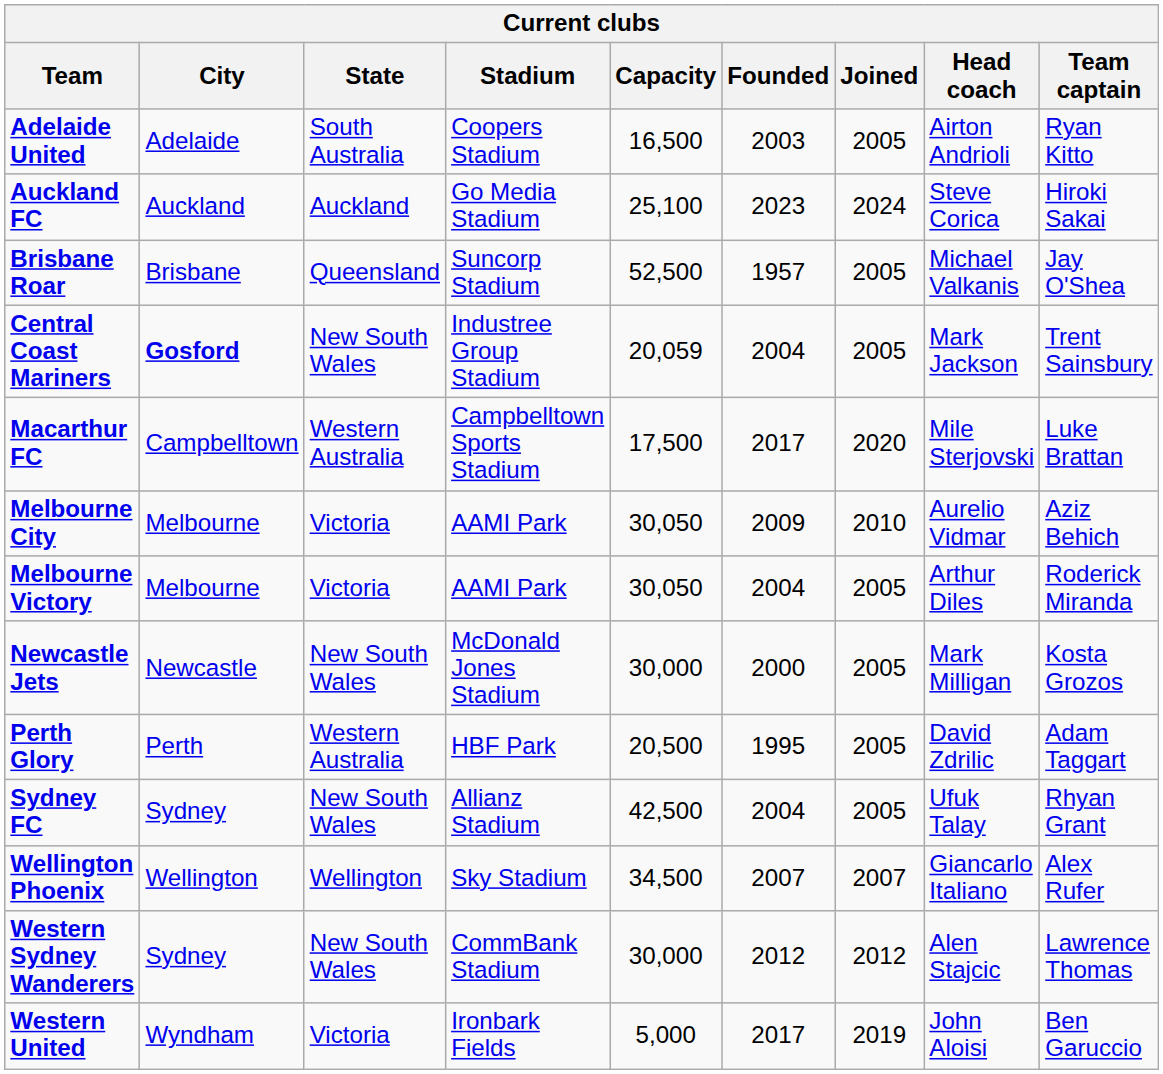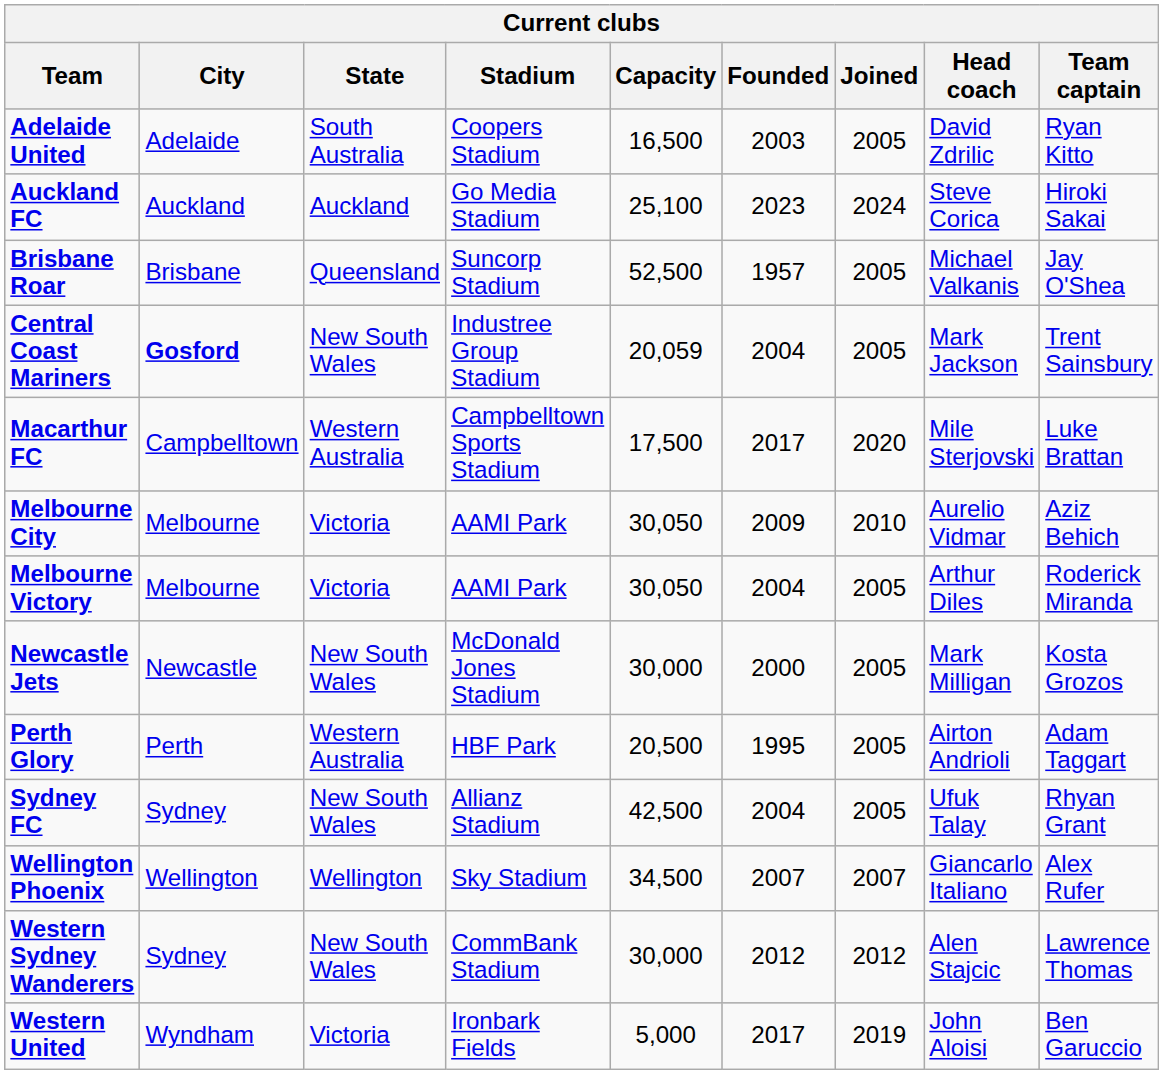Adelaide United | Head coach: Airton Andrioli -> David Zdrilic
Perth Glory | Head coach: David Zdrilic -> Airton Andrioli
